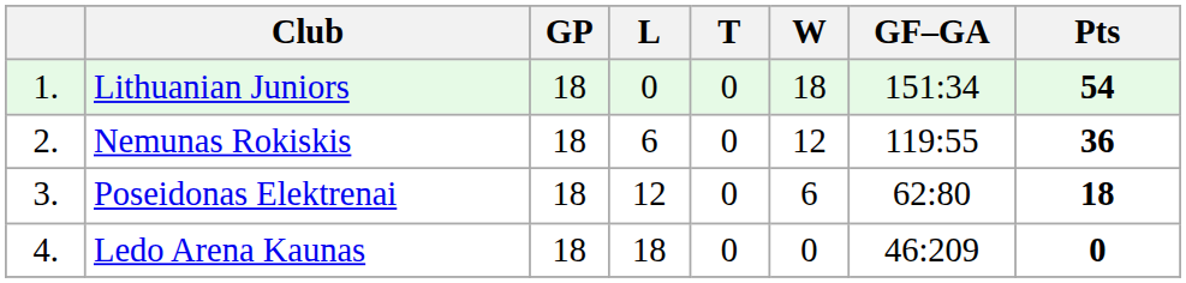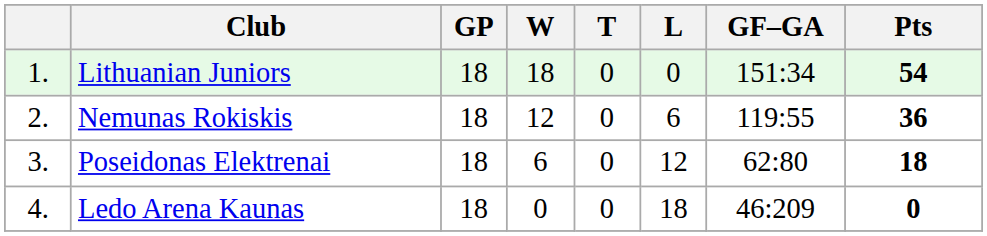columns swapped: W <-> L
